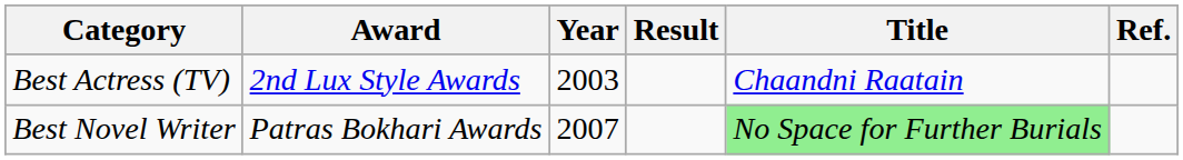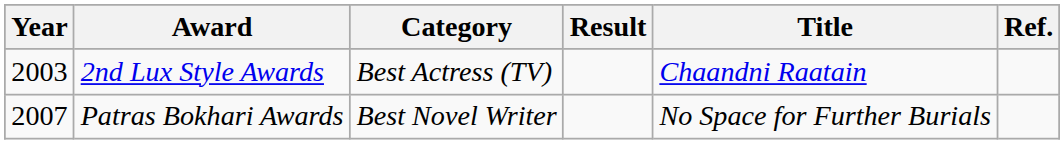columns swapped: Year <-> Category
Patras Bokhari Awards | Title: lightgreen background -> no background
